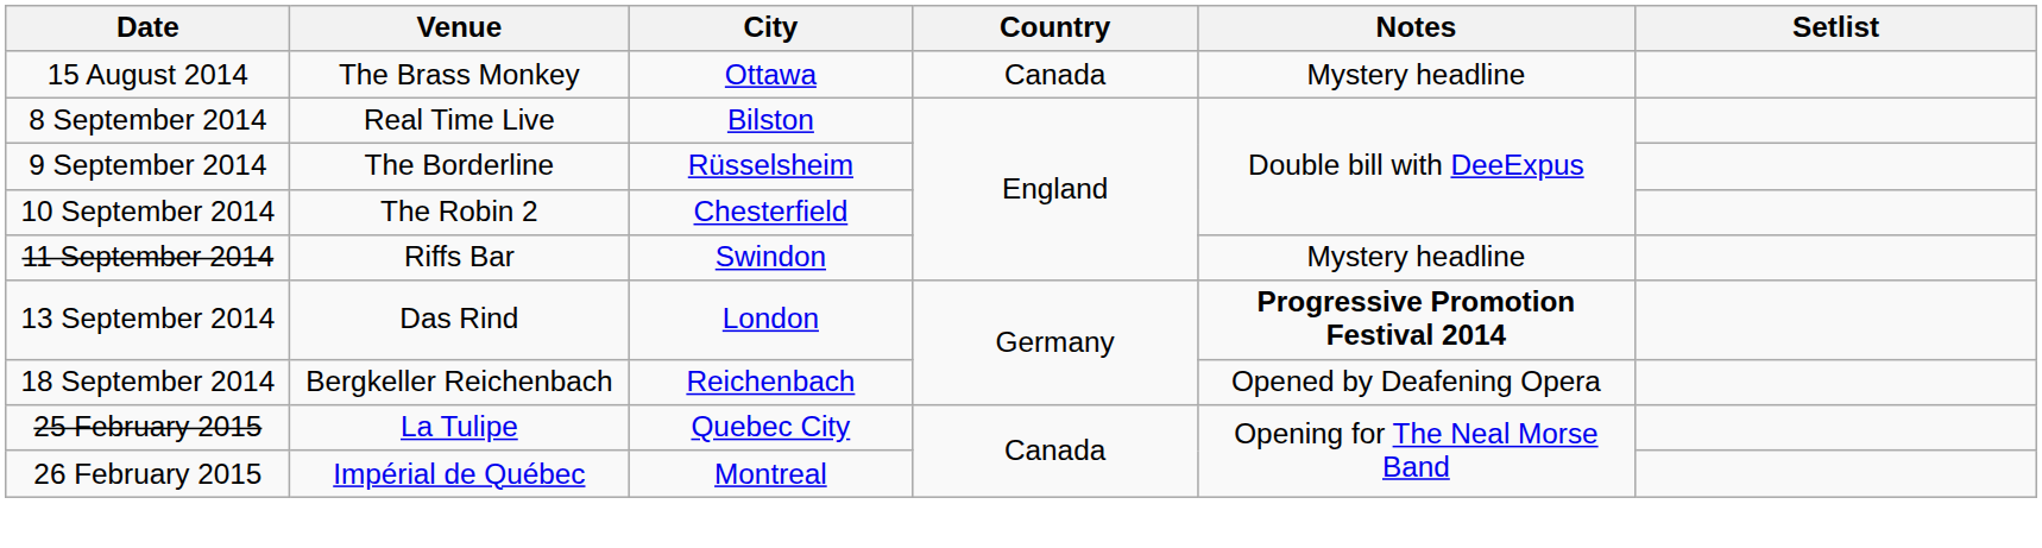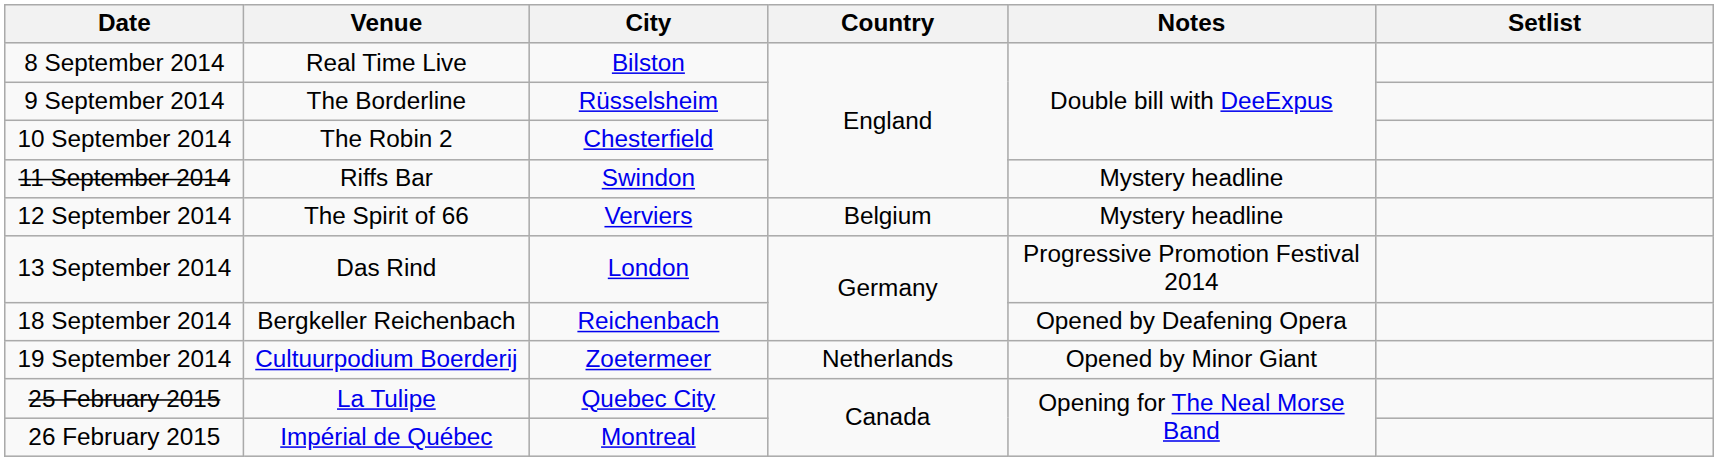- row: 15 August 2014 | The Brass Monkey | Ottawa | Canada | Mystery headline
+ row: 12 September 2014 | The Spirit of 66 | Verviers | Belgium | Mystery headline
13 September 2014 | Notes: bold -> normal
+ row: 19 September 2014 | Cultuurpodium Boerderij | Zoetermeer | Netherlands | Opened by Minor Giant
